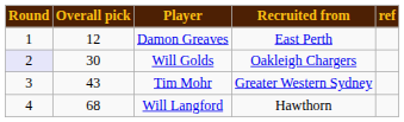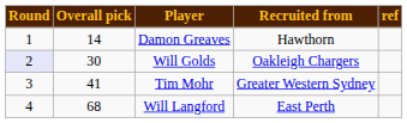Damon Greaves | Overall pick: 12 -> 14
Damon Greaves | Recruited from: East Perth -> Hawthorn
Tim Mohr | Overall pick: 43 -> 41
Will Langford | Recruited from: Hawthorn -> East Perth
